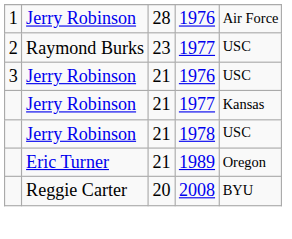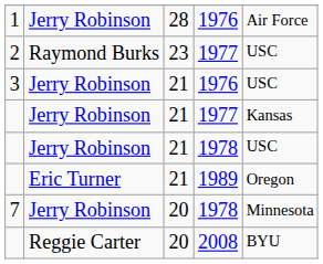+ row: 7 | Jerry Robinson | 20 | 1978 | Minnesota
